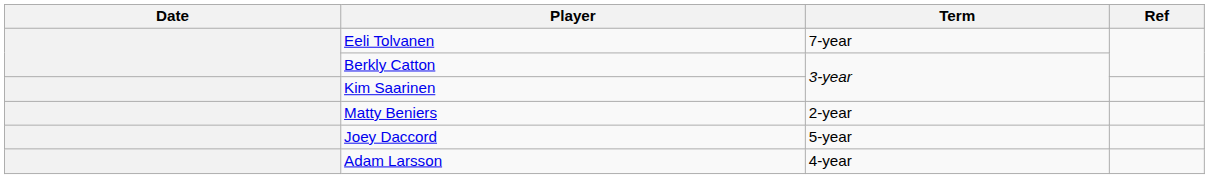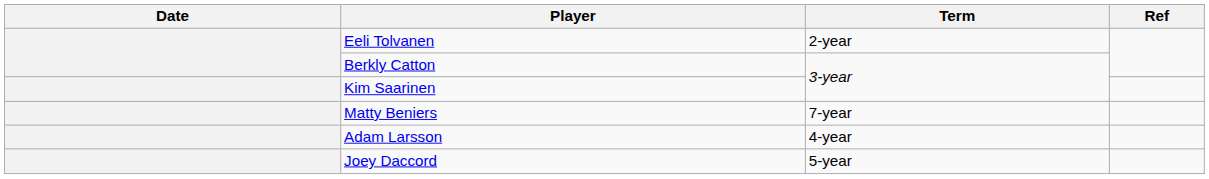Eeli Tolvanen | Term: 7-year -> 2-year
Matty Beniers | Term: 2-year -> 7-year
rows swapped: Adam Larsson <-> Joey Daccord
